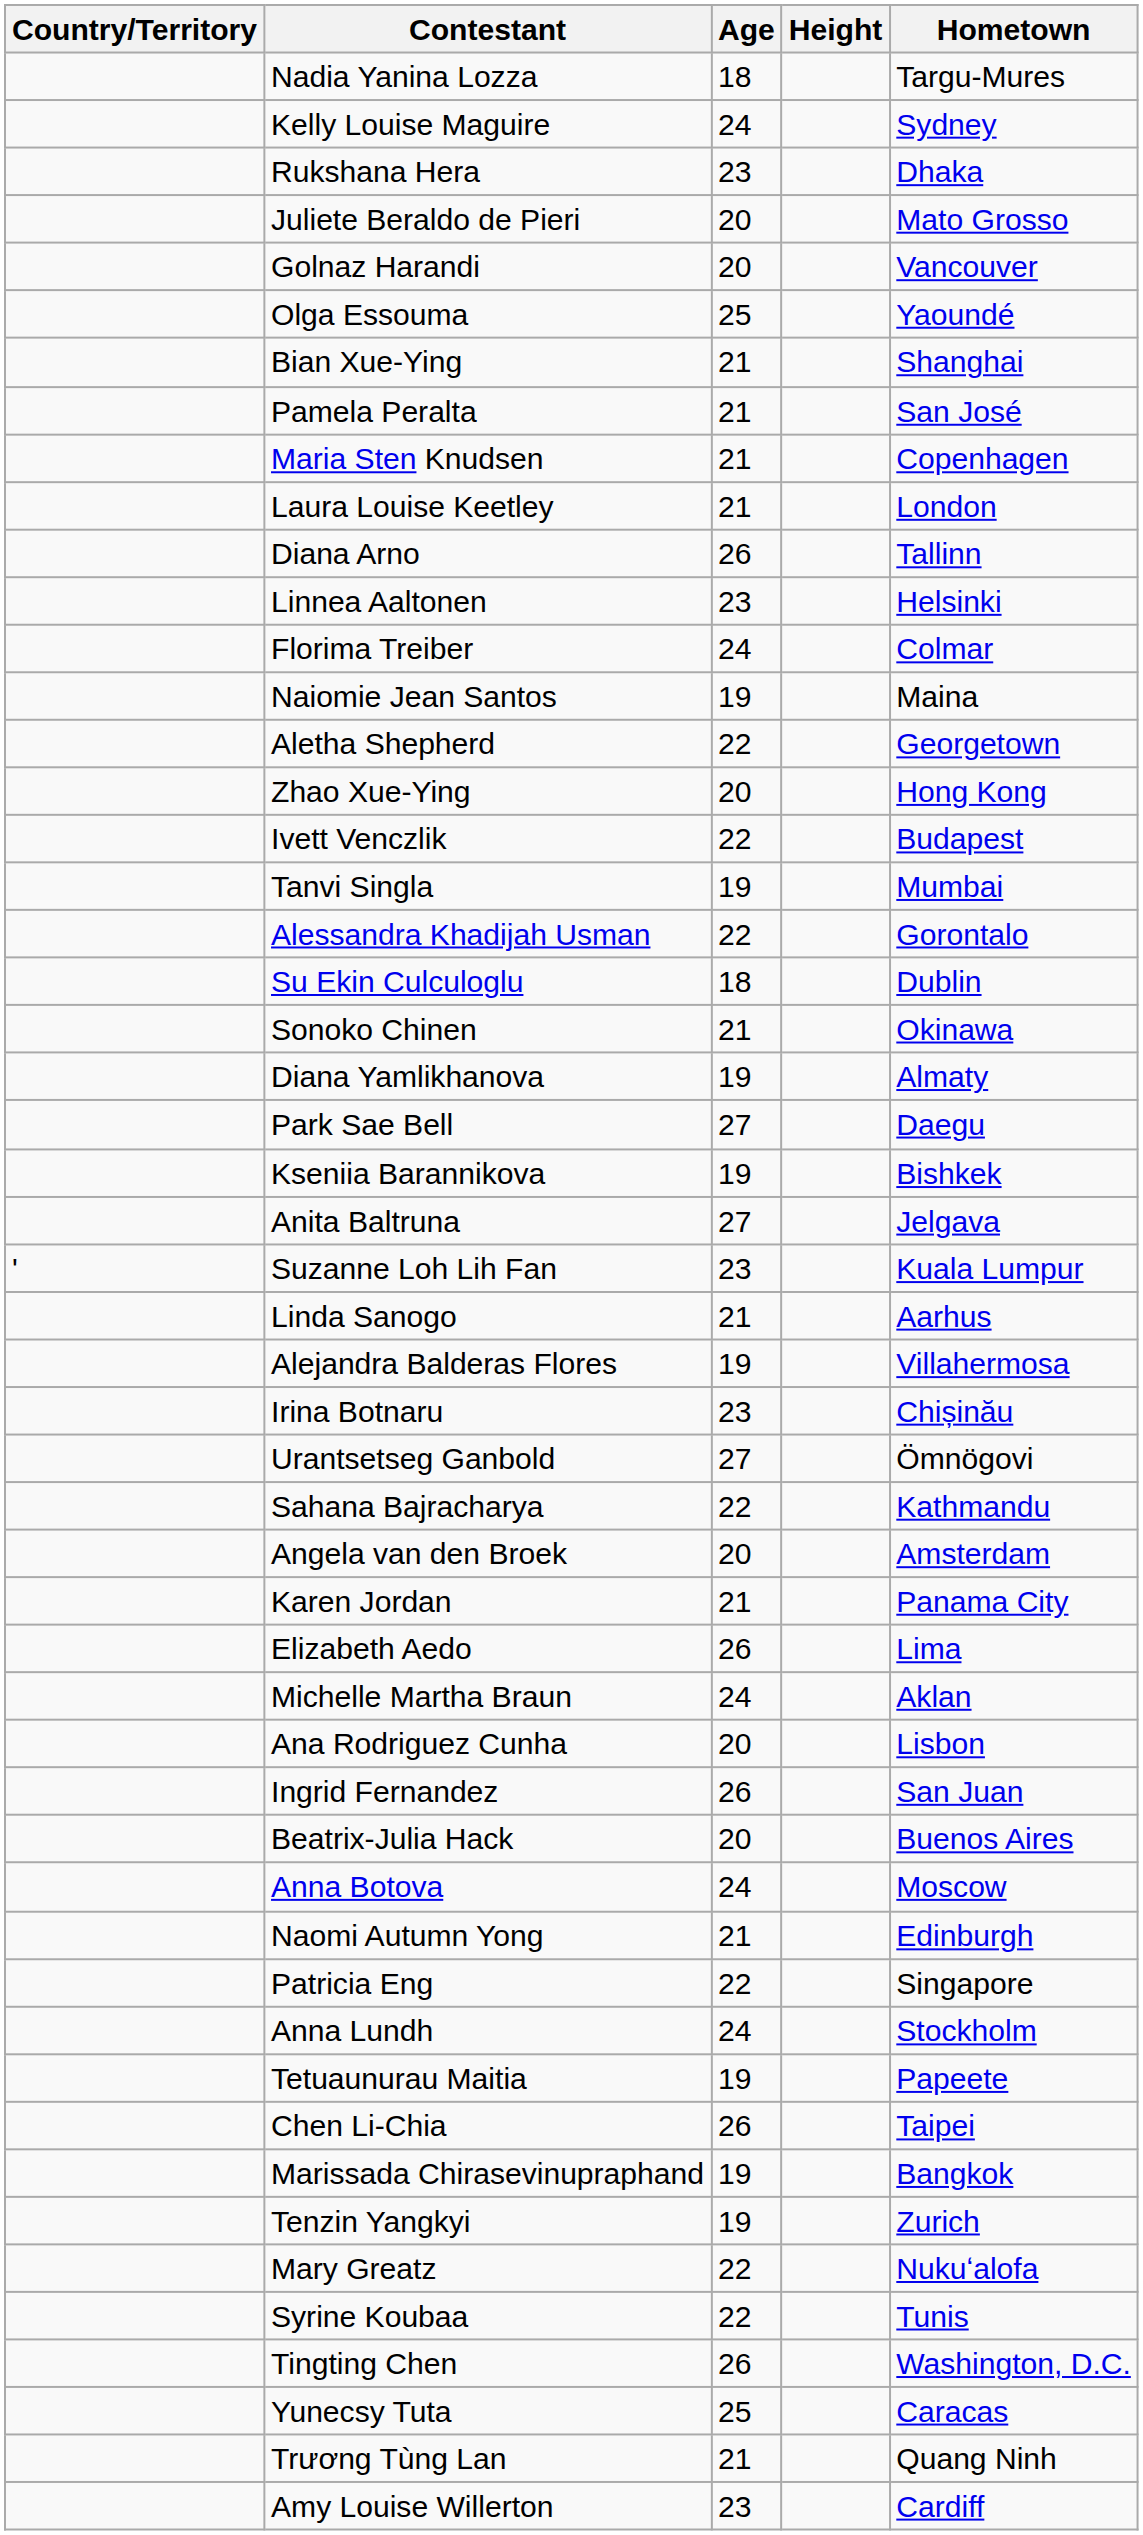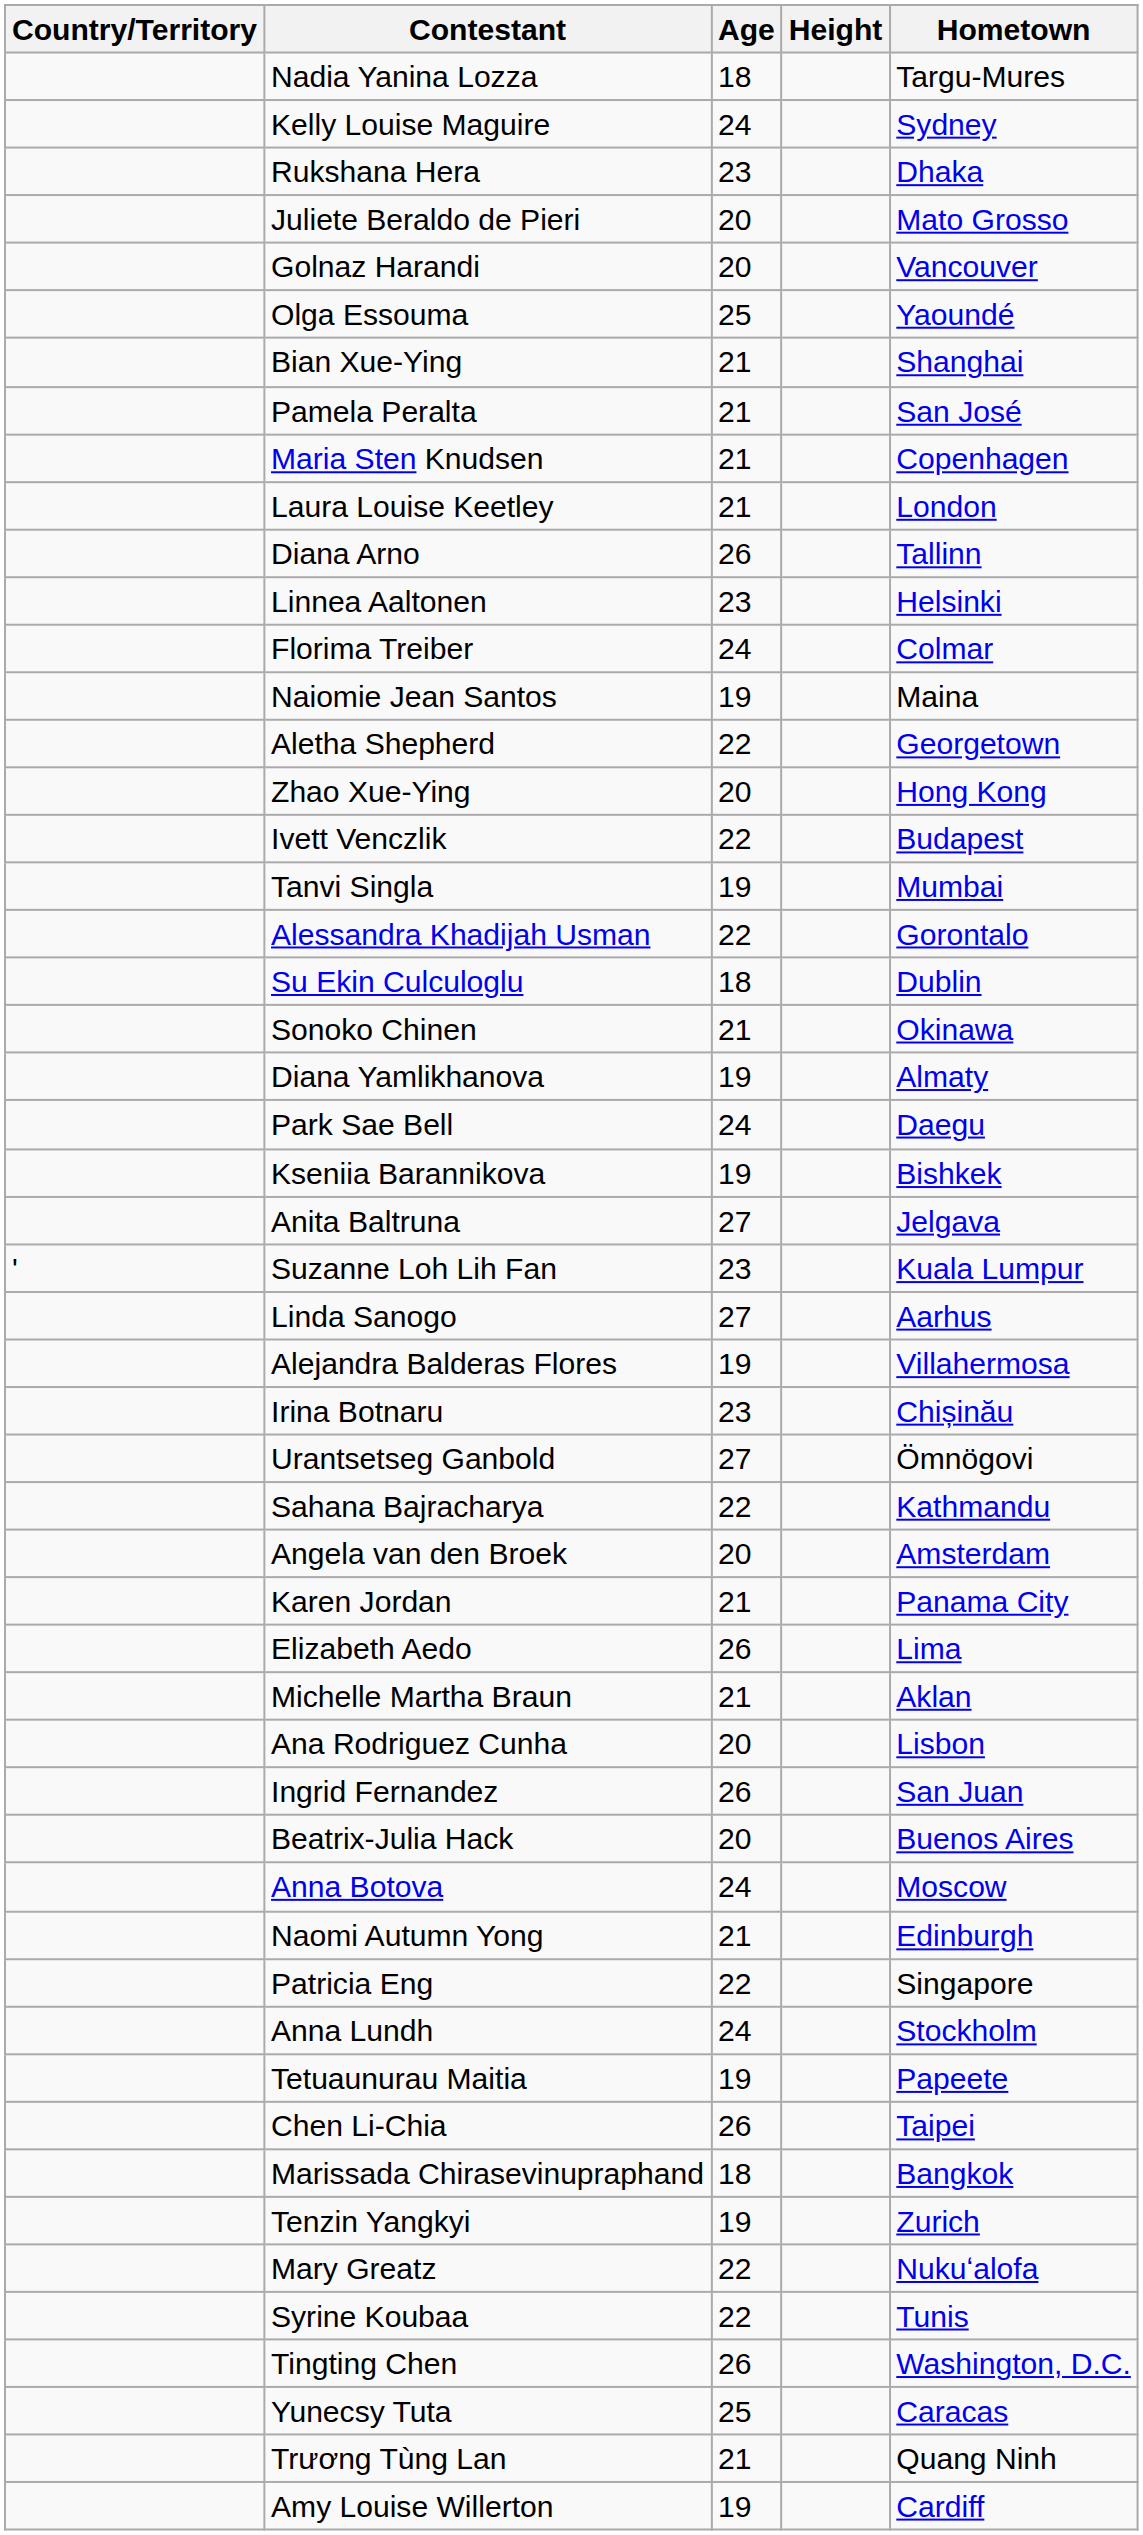Park Sae Bell | Age: 27 -> 24
Linda Sanogo | Age: 21 -> 27
Michelle Martha Braun | Age: 24 -> 21
Marissada Chirasevinupraphand | Age: 19 -> 18
Amy Louise Willerton | Age: 23 -> 19
